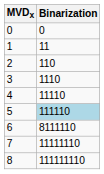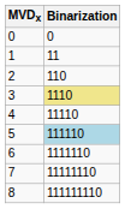3 | Binarization: no background -> khaki background
6 | Binarization: 8111110 -> 1111110
